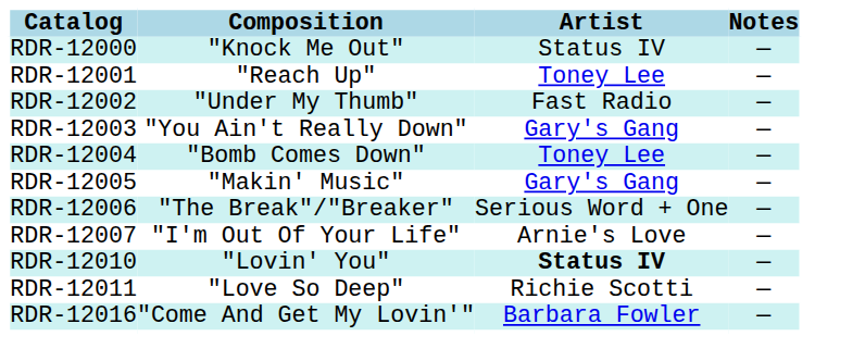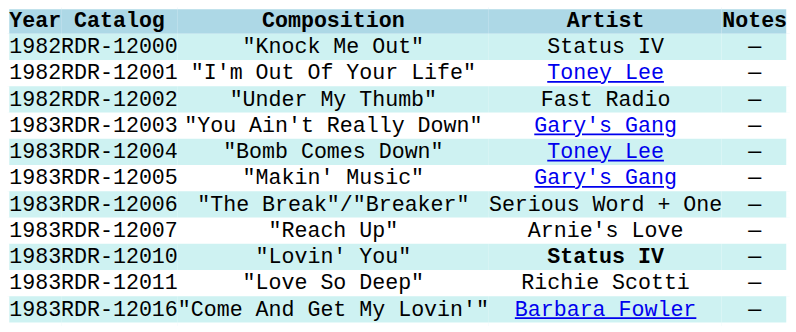+ column: Year | 1982 | 1982 | 1982 | 1983 | 1983 | 1983 | 1983 | 1983 | 1983 | 1983 | 1983
RDR-12001 | Composition: "Reach Up" -> "I'm Out Of Your Life"
RDR-12007 | Composition: "I'm Out Of Your Life" -> "Reach Up"
